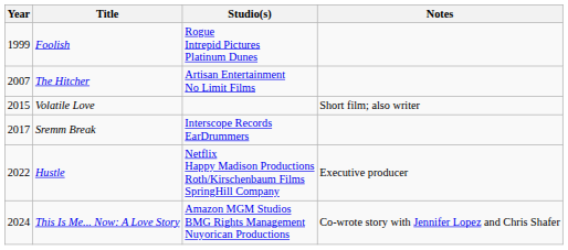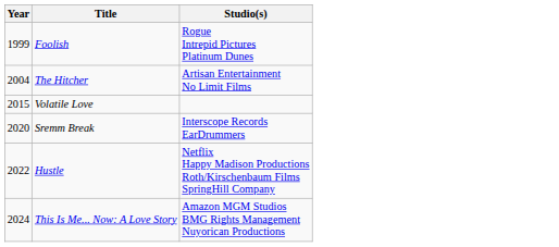- column: Notes | Short film; also writer | Executive producer | Co-wrote story with Jennifer Lopez and Chris Shafer
The Hitcher | Year: 2007 -> 2004
Sremm Break | Year: 2017 -> 2020
